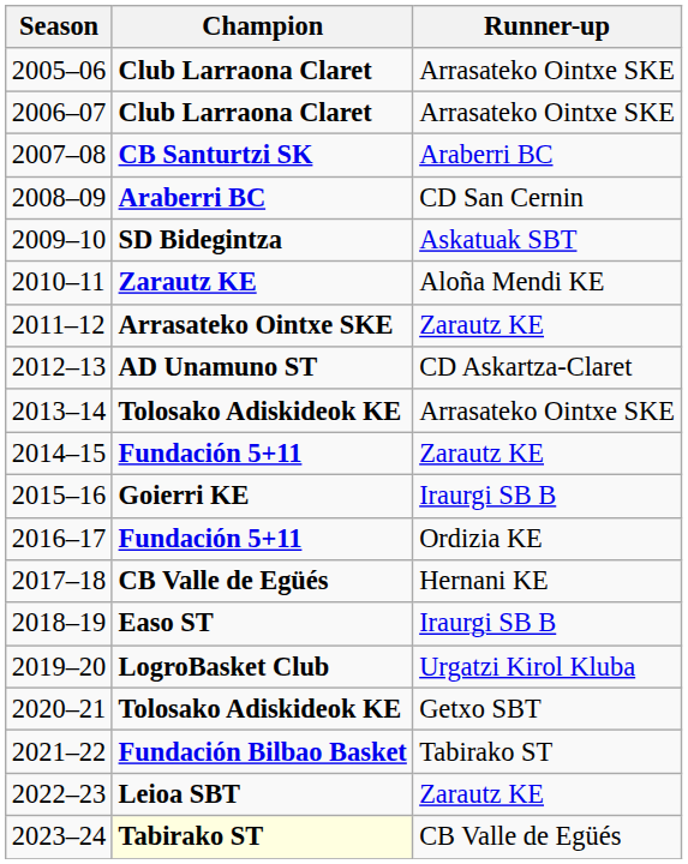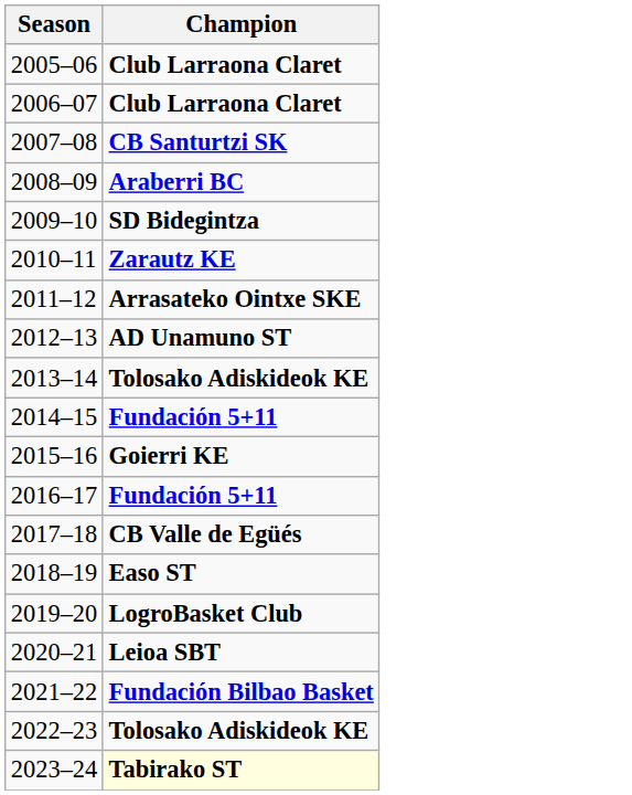- column: Runner-up | Arrasateko Ointxe SKE | Arrasateko Ointxe SKE | Araberri BC | CD San Cernin | Askatuak SBT | Aloña Mendi KE | Zarautz KE | CD Askartza-Claret | Arrasateko Ointxe SKE | Zarautz KE | Iraurgi SB B | Ordizia KE | Hernani KE | Iraurgi SB B | Urgatzi Kirol Kluba | Getxo SBT | Tabirako ST | Zarautz KE | CB Valle de Egüés
2020–21 | Champion: Tolosako Adiskideok KE -> Leioa SBT
2022–23 | Champion: Leioa SBT -> Tolosako Adiskideok KE
